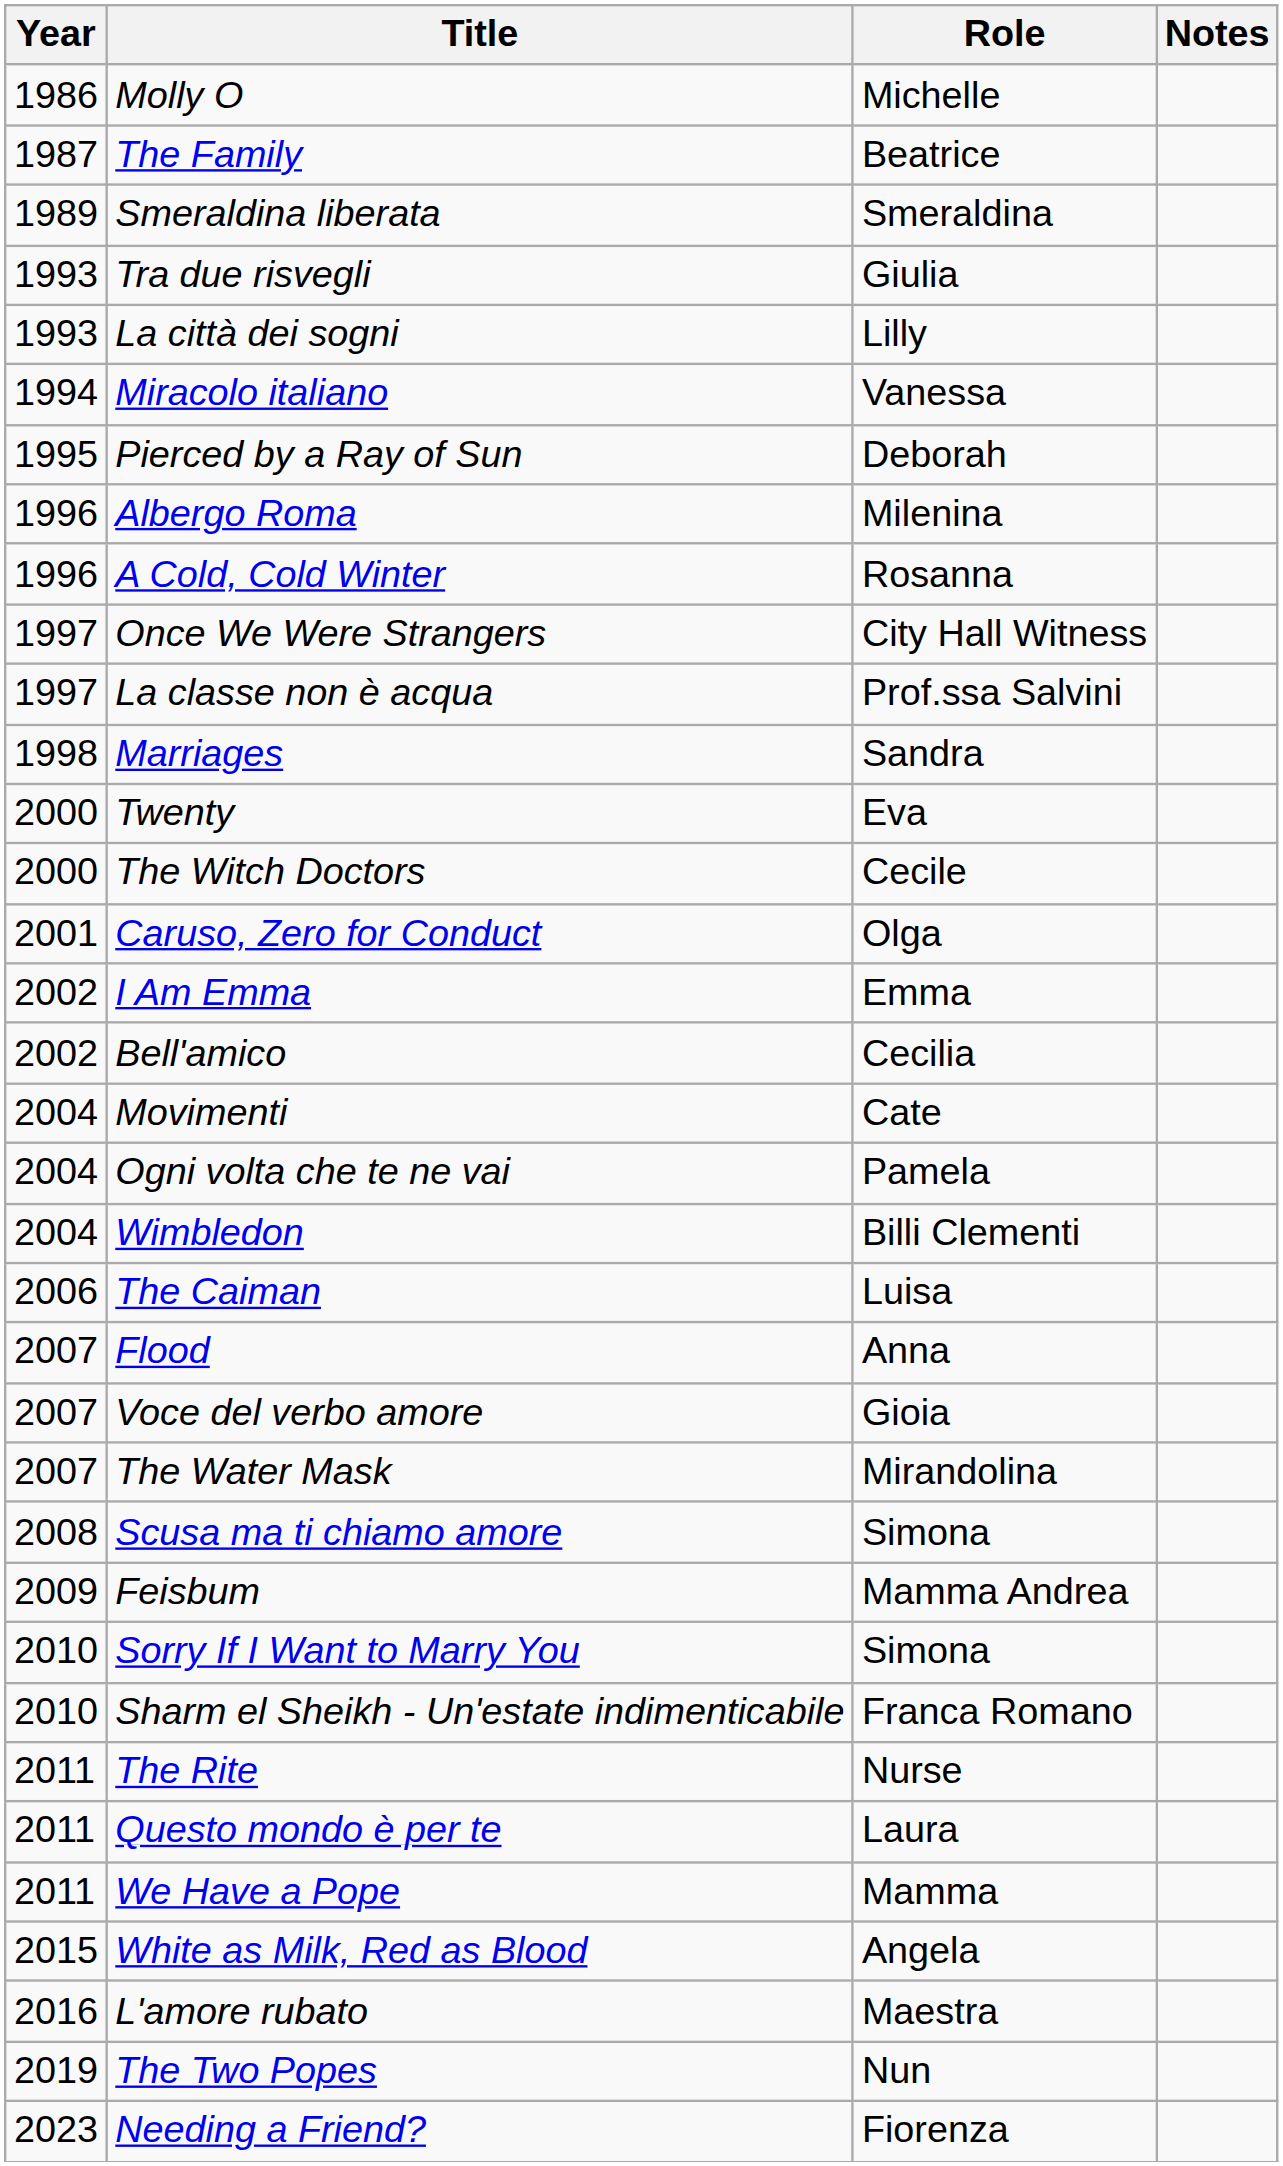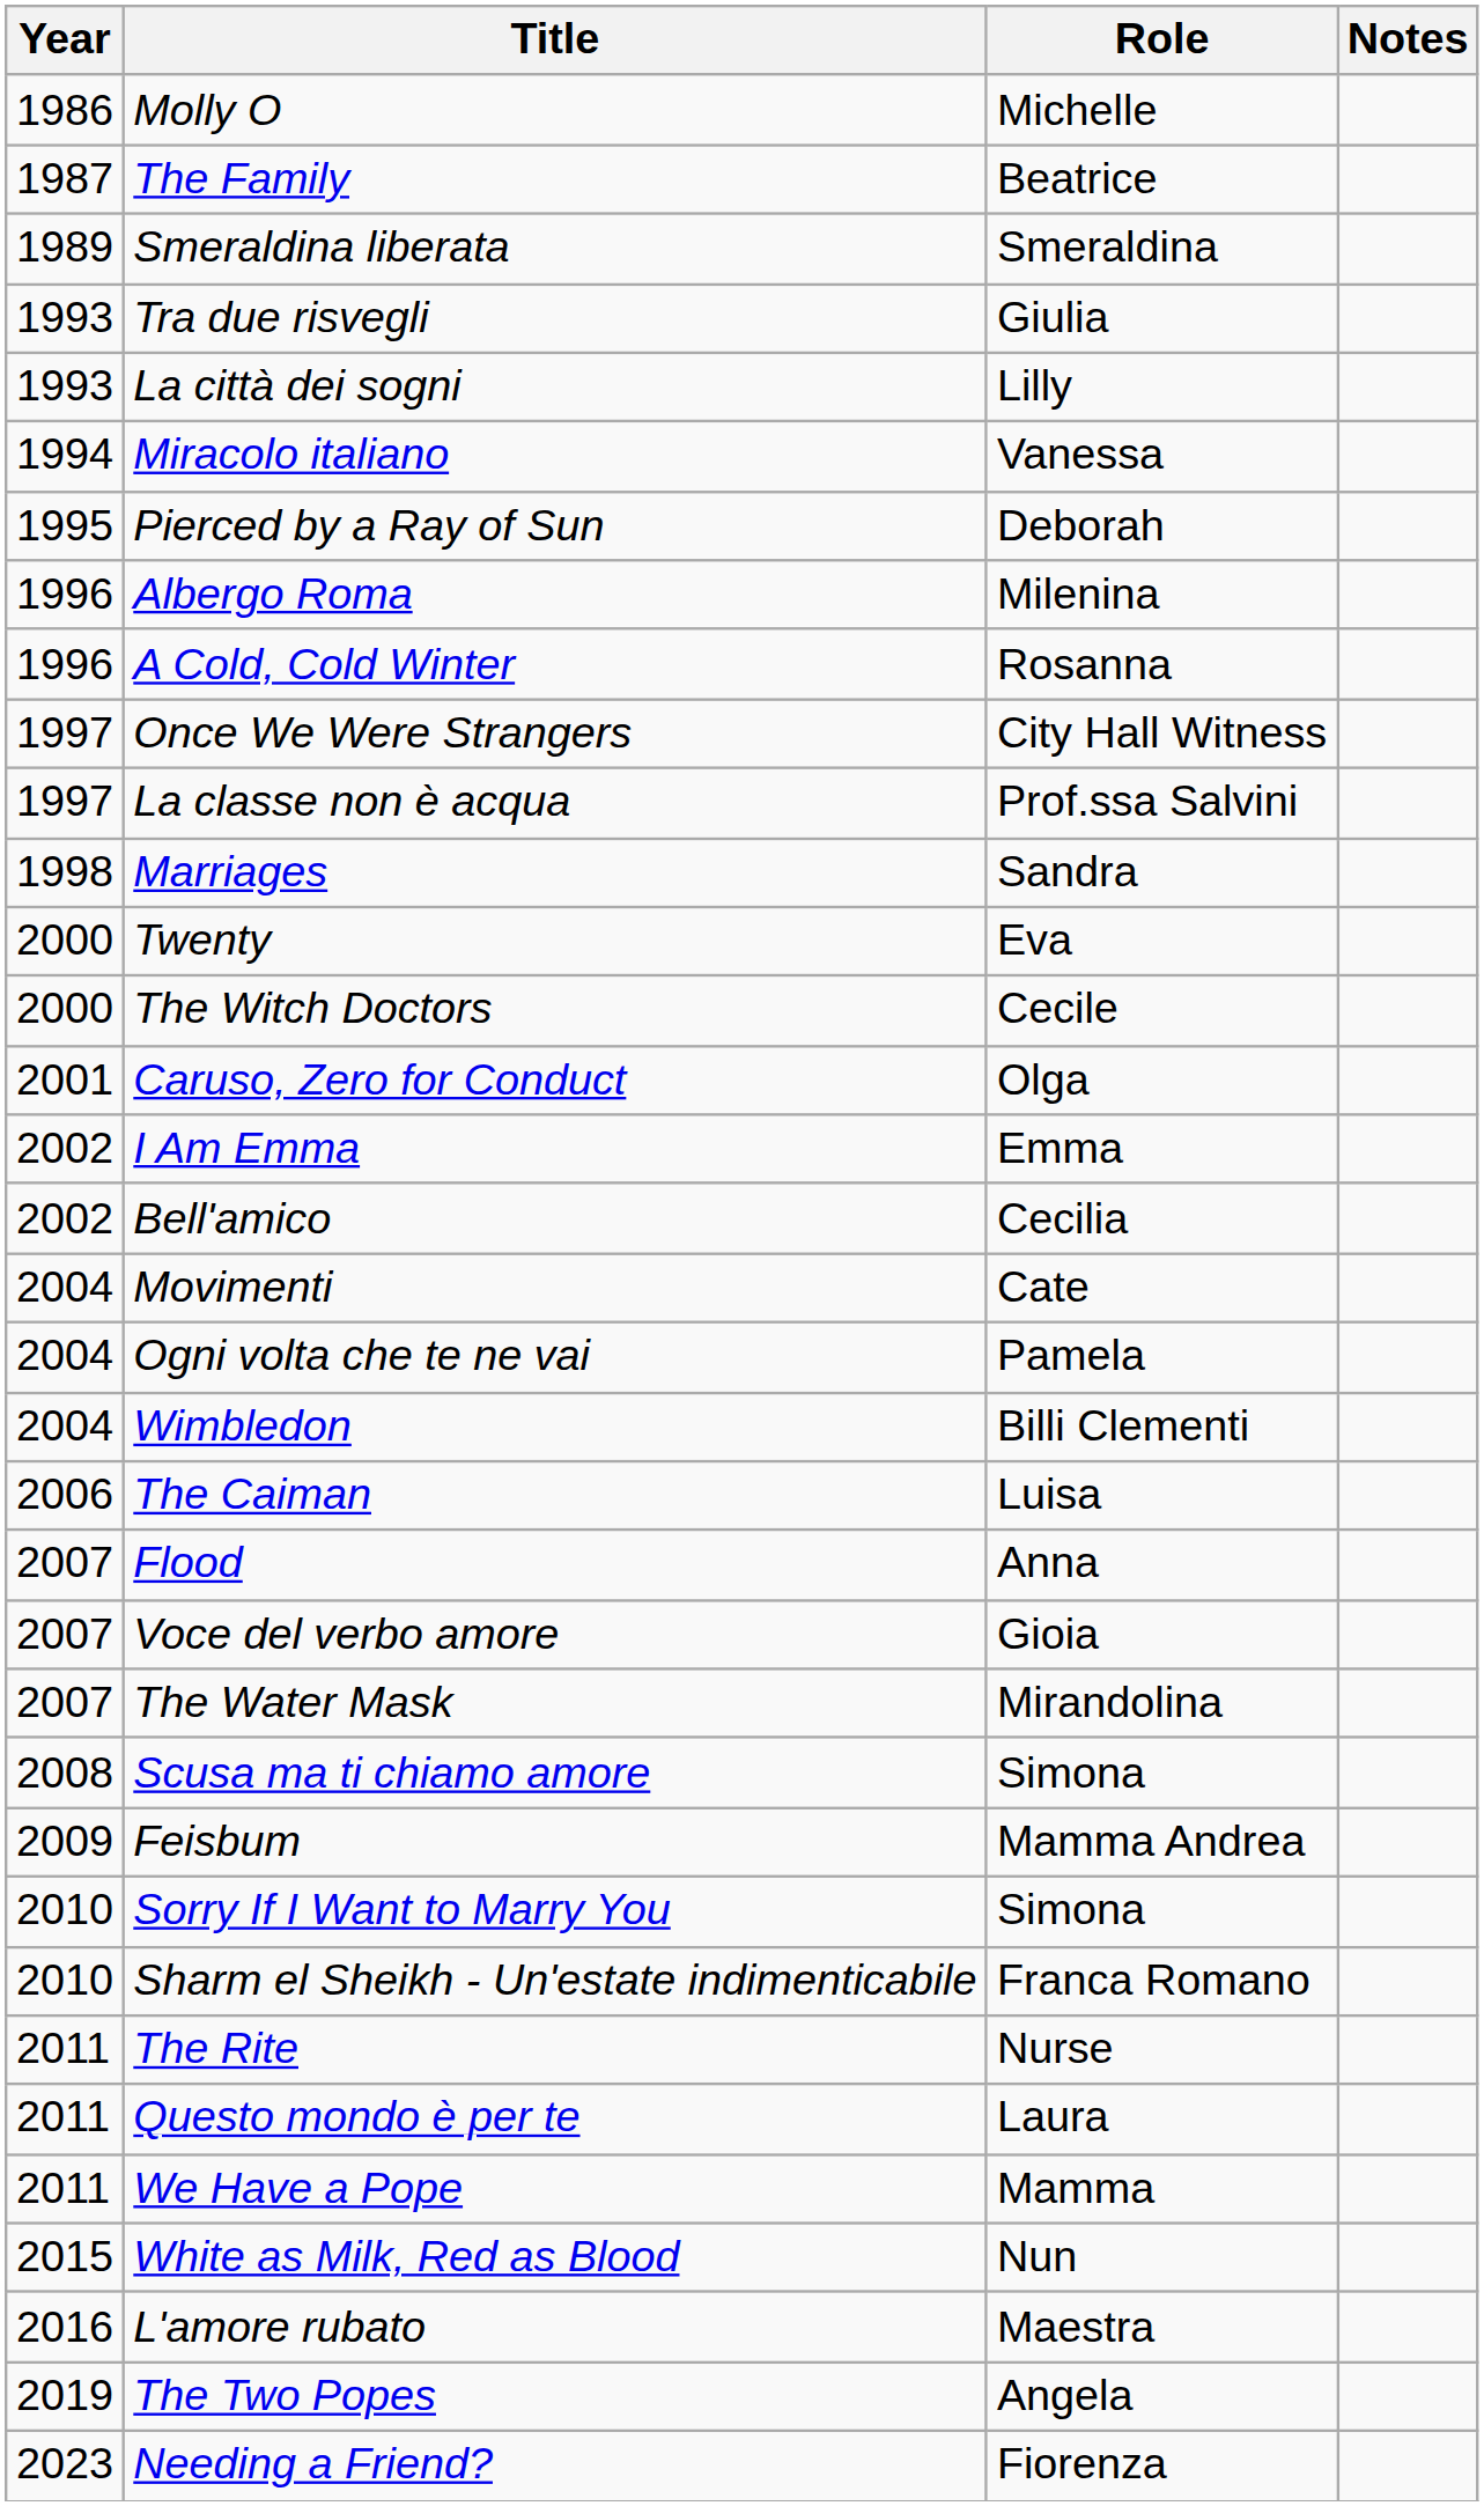White as Milk, Red as Blood | Role: Angela -> Nun
The Two Popes | Role: Nun -> Angela
